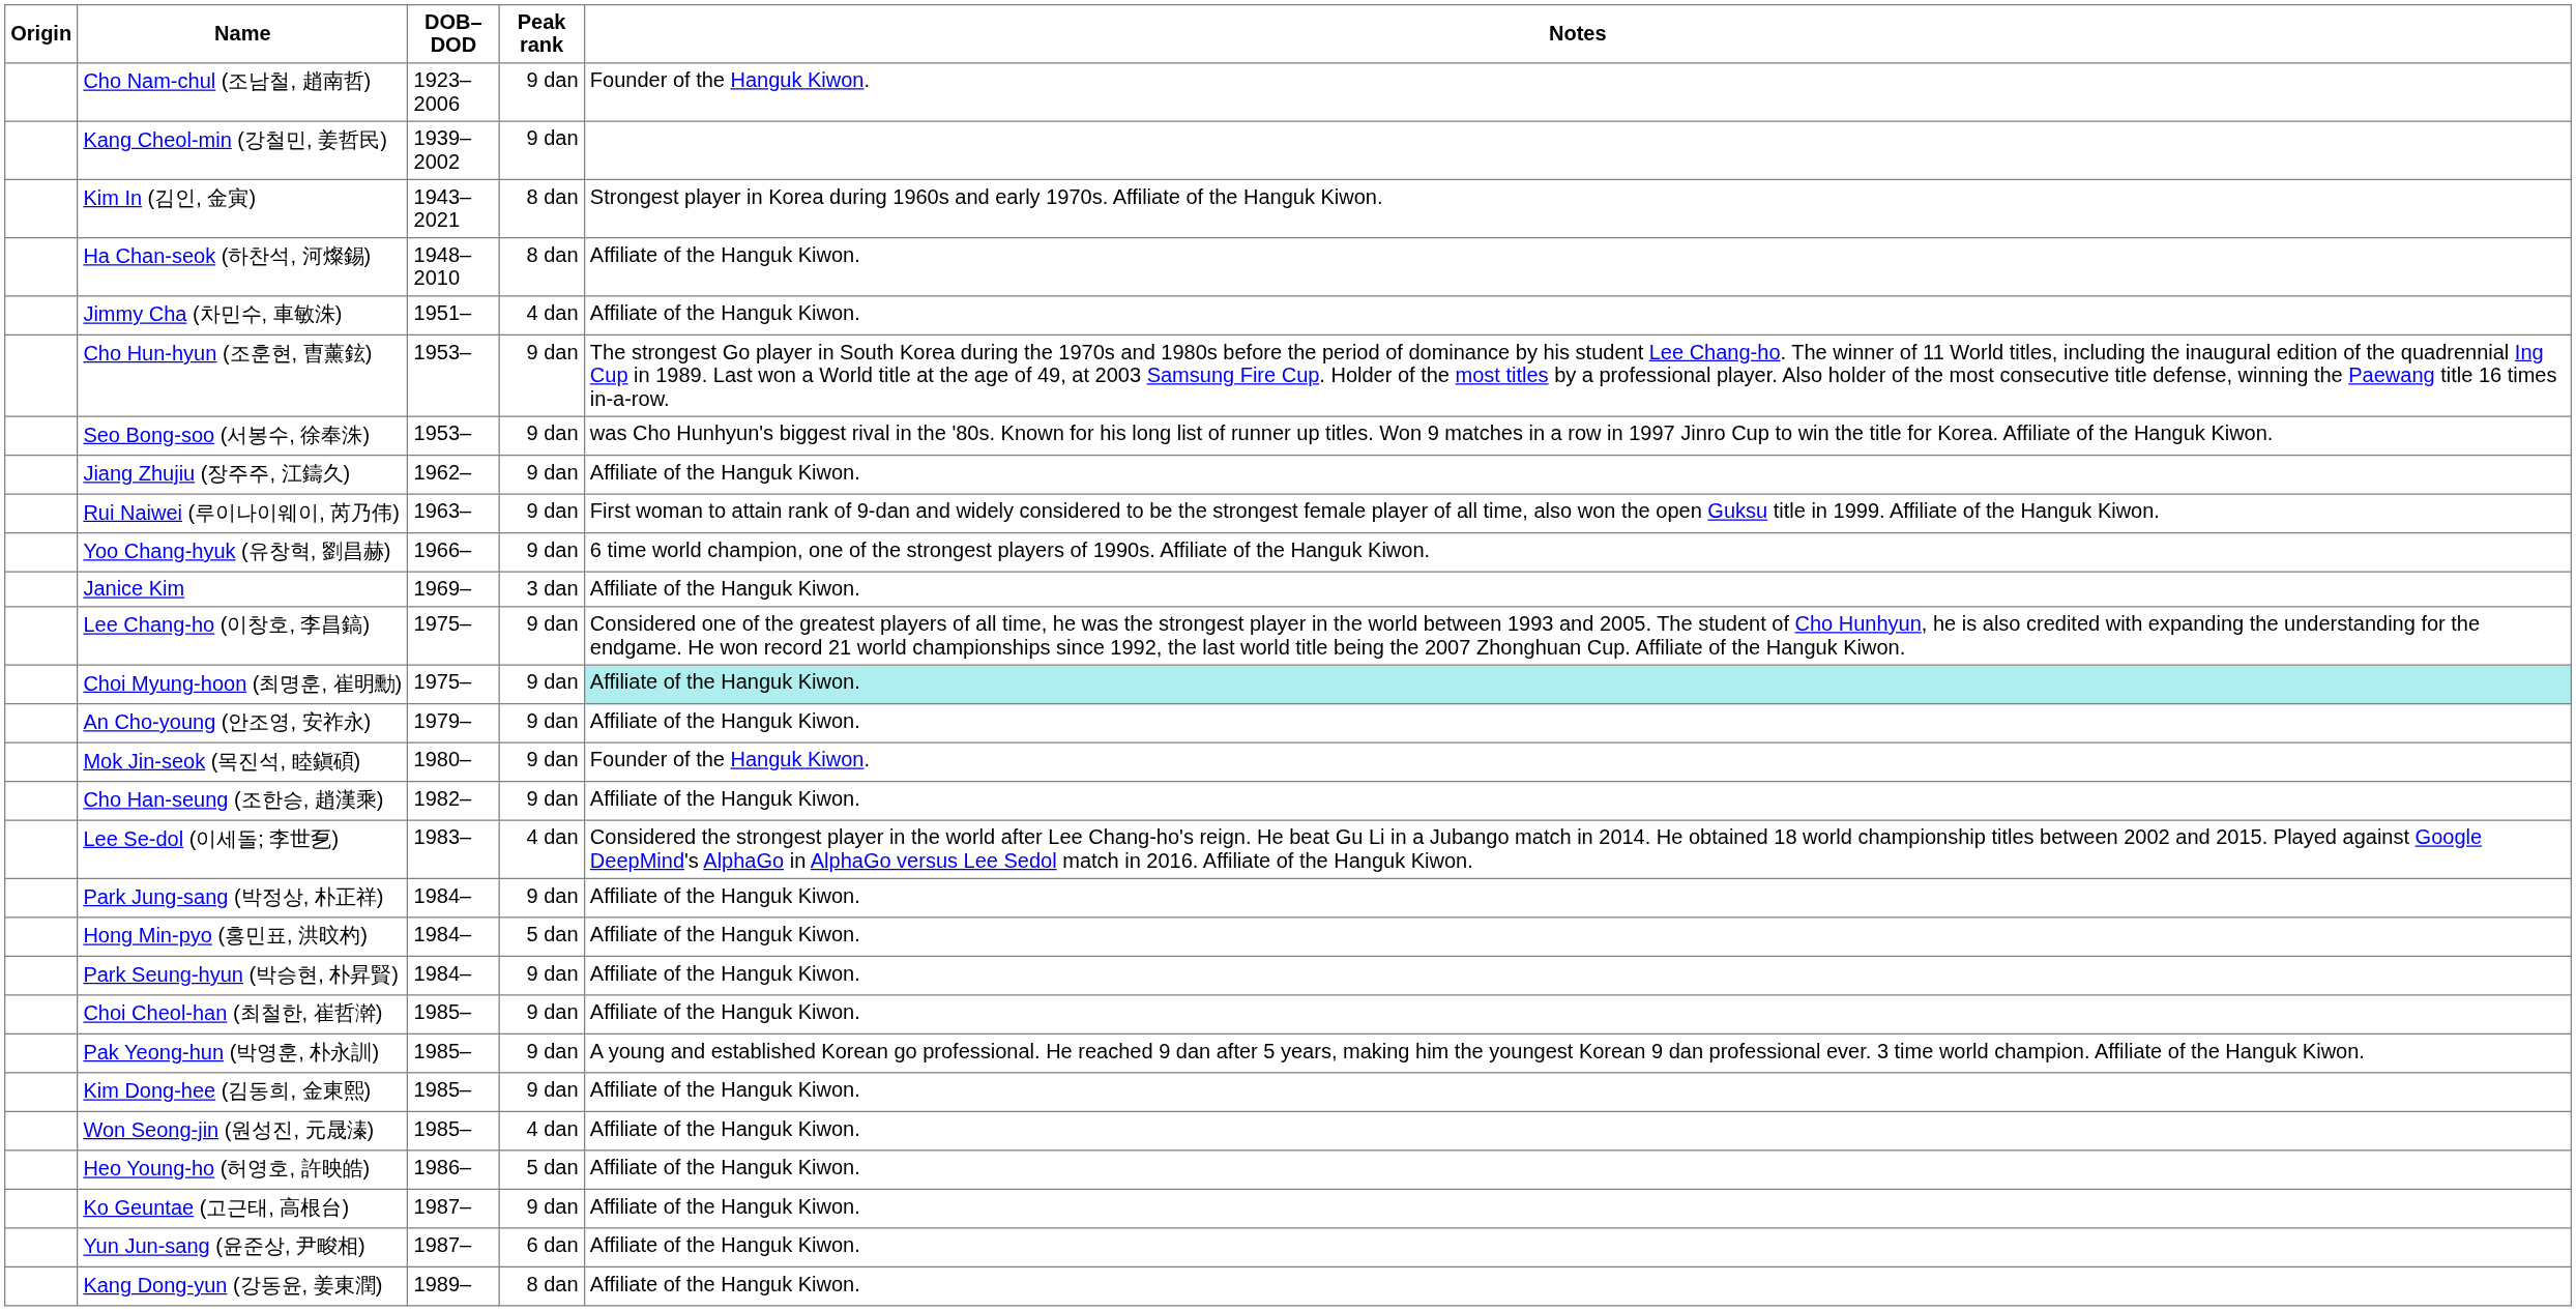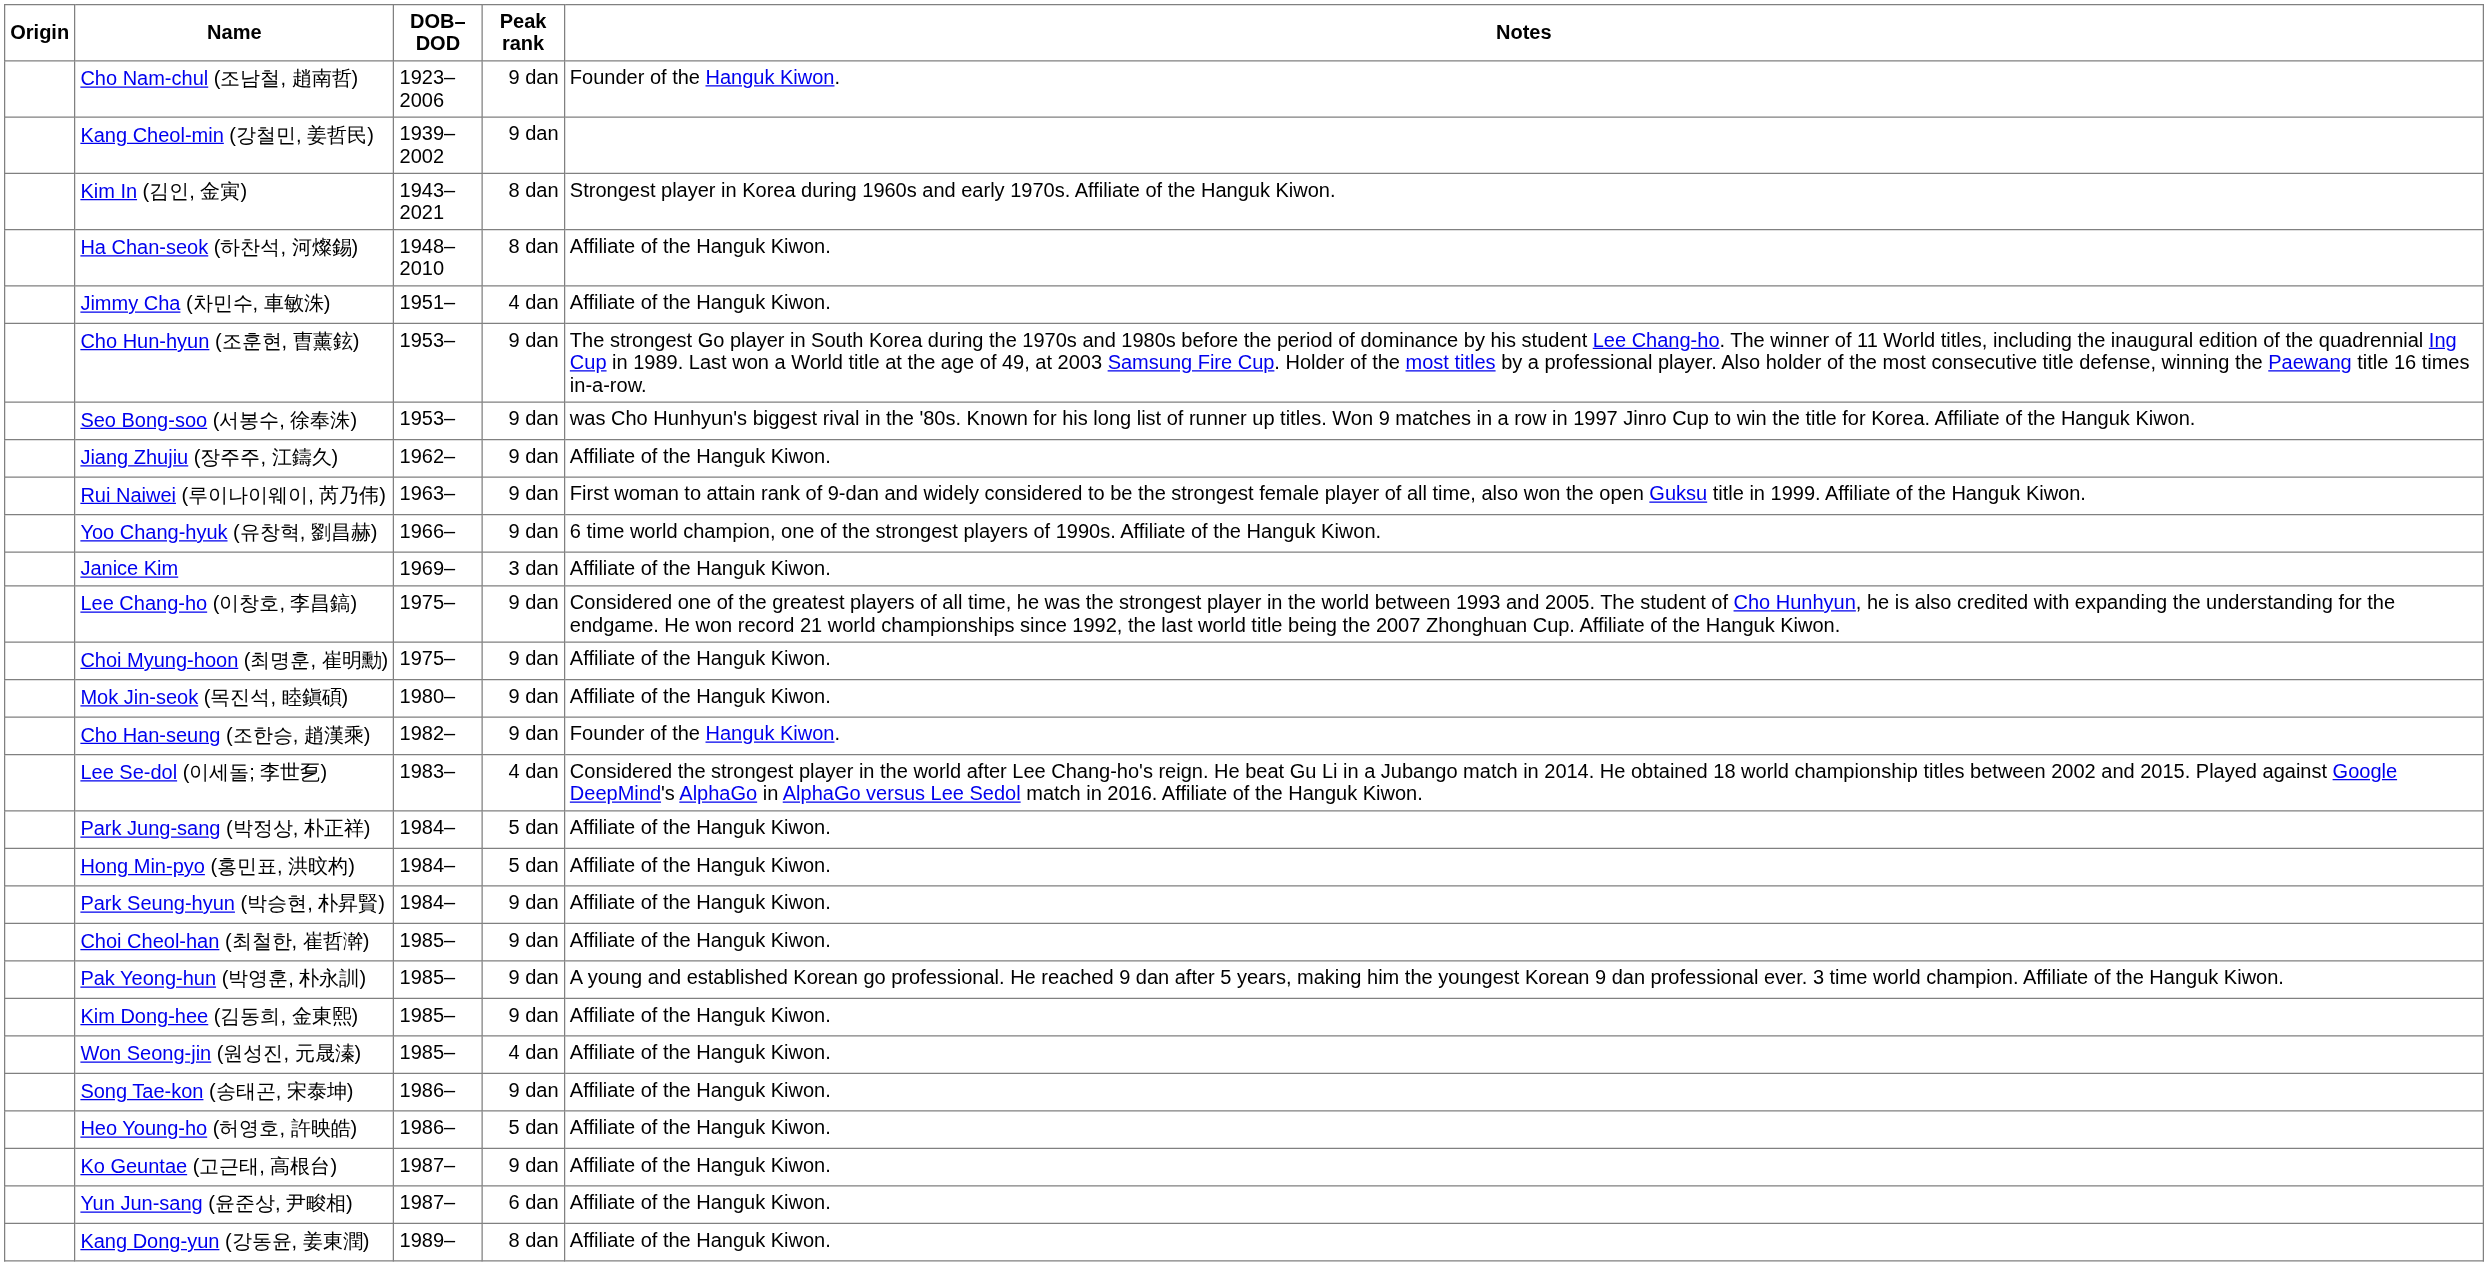Choi Myung-hoon (최명훈, 崔明勳) | Notes: paleturquoise background -> no background
- row: An Cho-young (안조영, 安祚永) | 1979– | 9 dan | Affiliate of the Hanguk Kiwon.
Mok Jin-seok (목진석, 睦鎭碩) | Notes: Founder of the Hanguk Kiwon. -> Affiliate of the Hanguk Kiwon.
Cho Han-seung (조한승, 趙漢乘) | Notes: Affiliate of the Hanguk Kiwon. -> Founder of the Hanguk Kiwon.
Park Jung-sang (박정상, 朴正祥) | Peak rank: 9 dan -> 5 dan
+ row: Song Tae-kon (송태곤, 宋泰坤) | 1986– | 9 dan | Affiliate of the Hanguk Kiwon.
